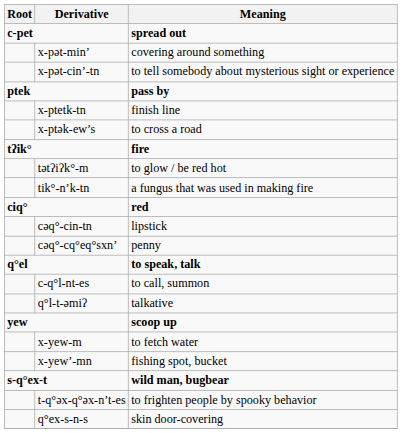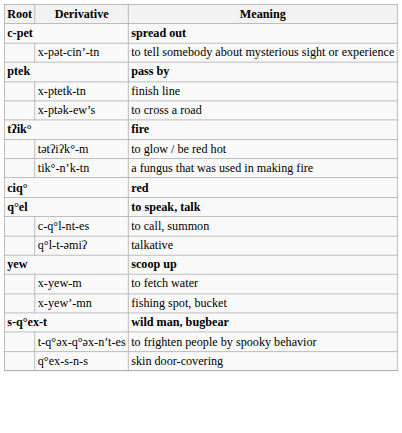- row: x-pət-min’ | covering around something
- row: cəq°-cin-tn | lipstick
- row: cəq°-cq°eq°sxn’ | penny
